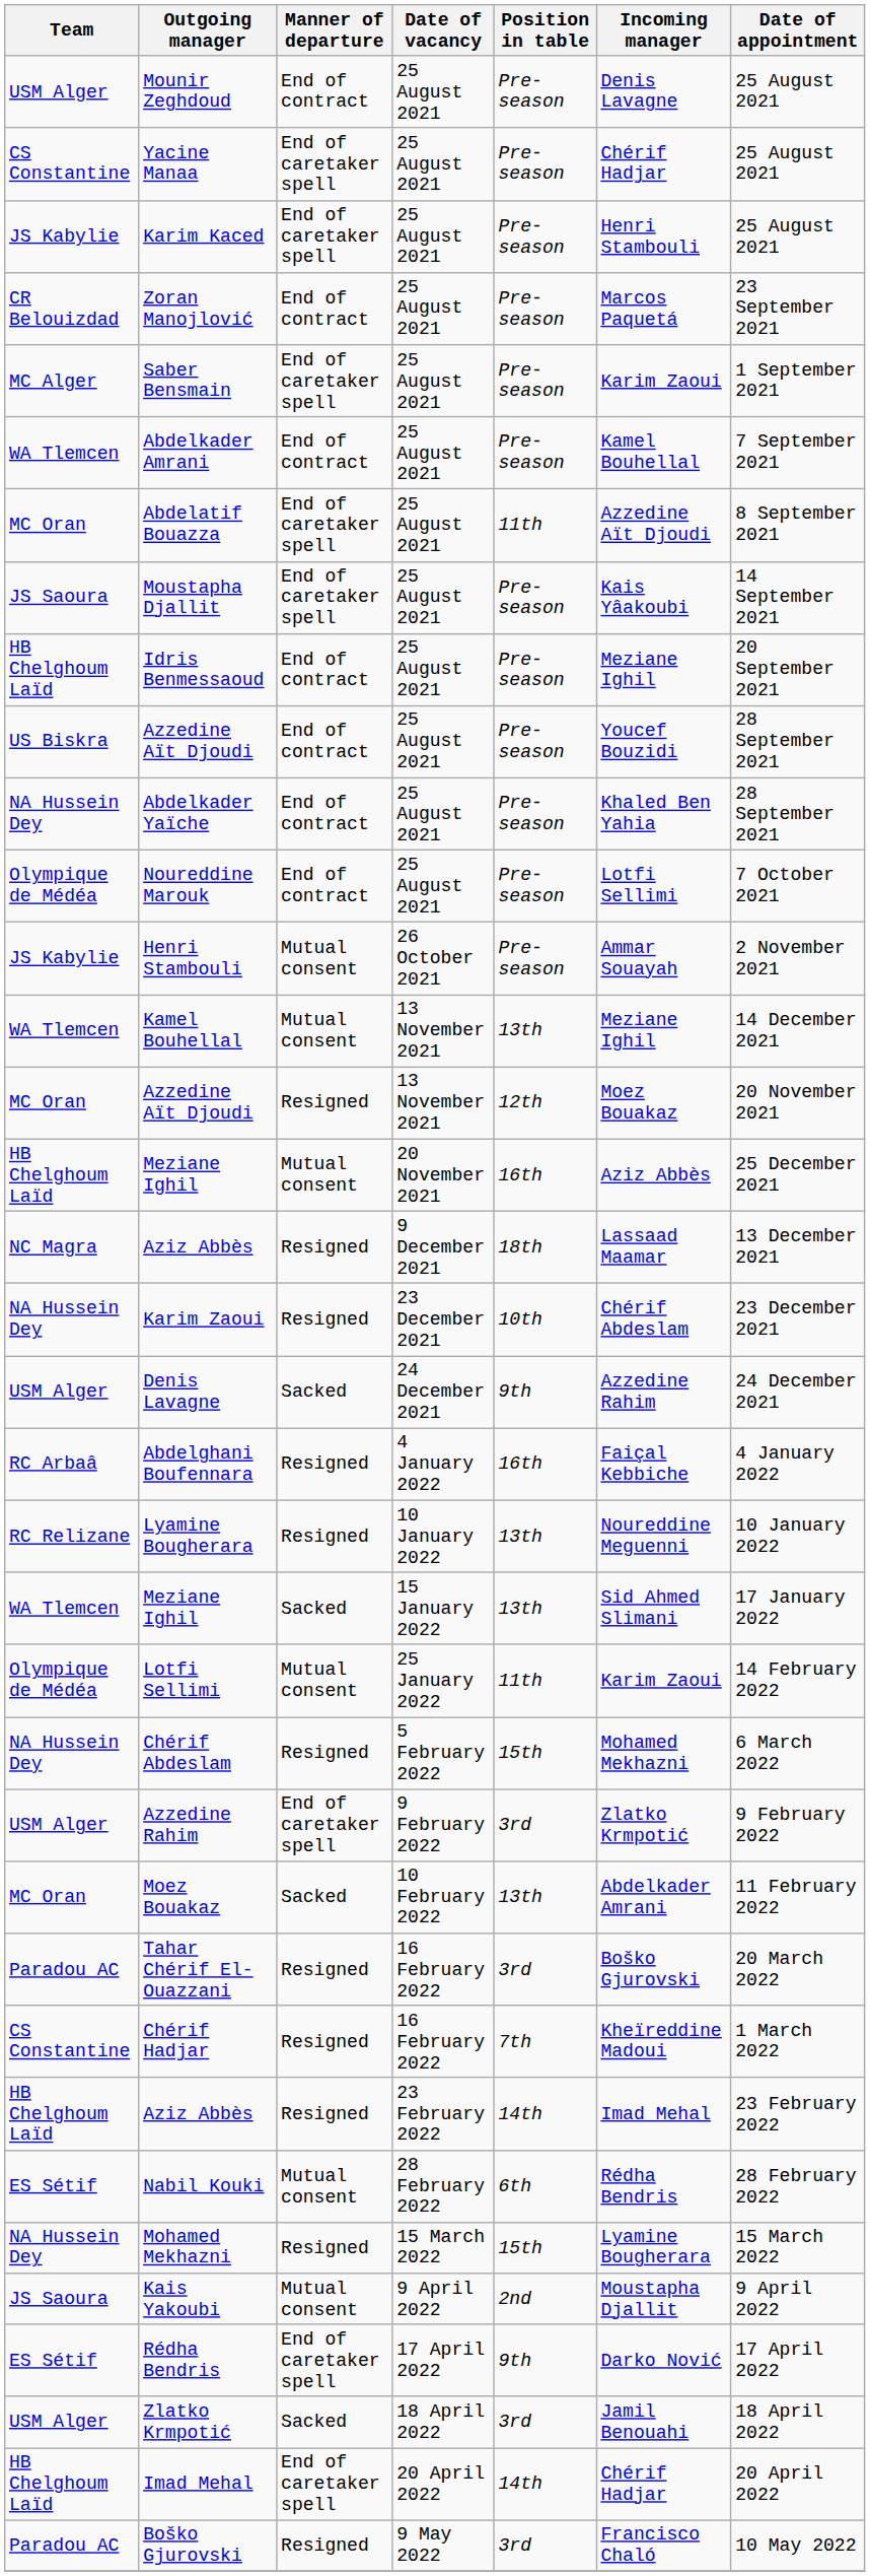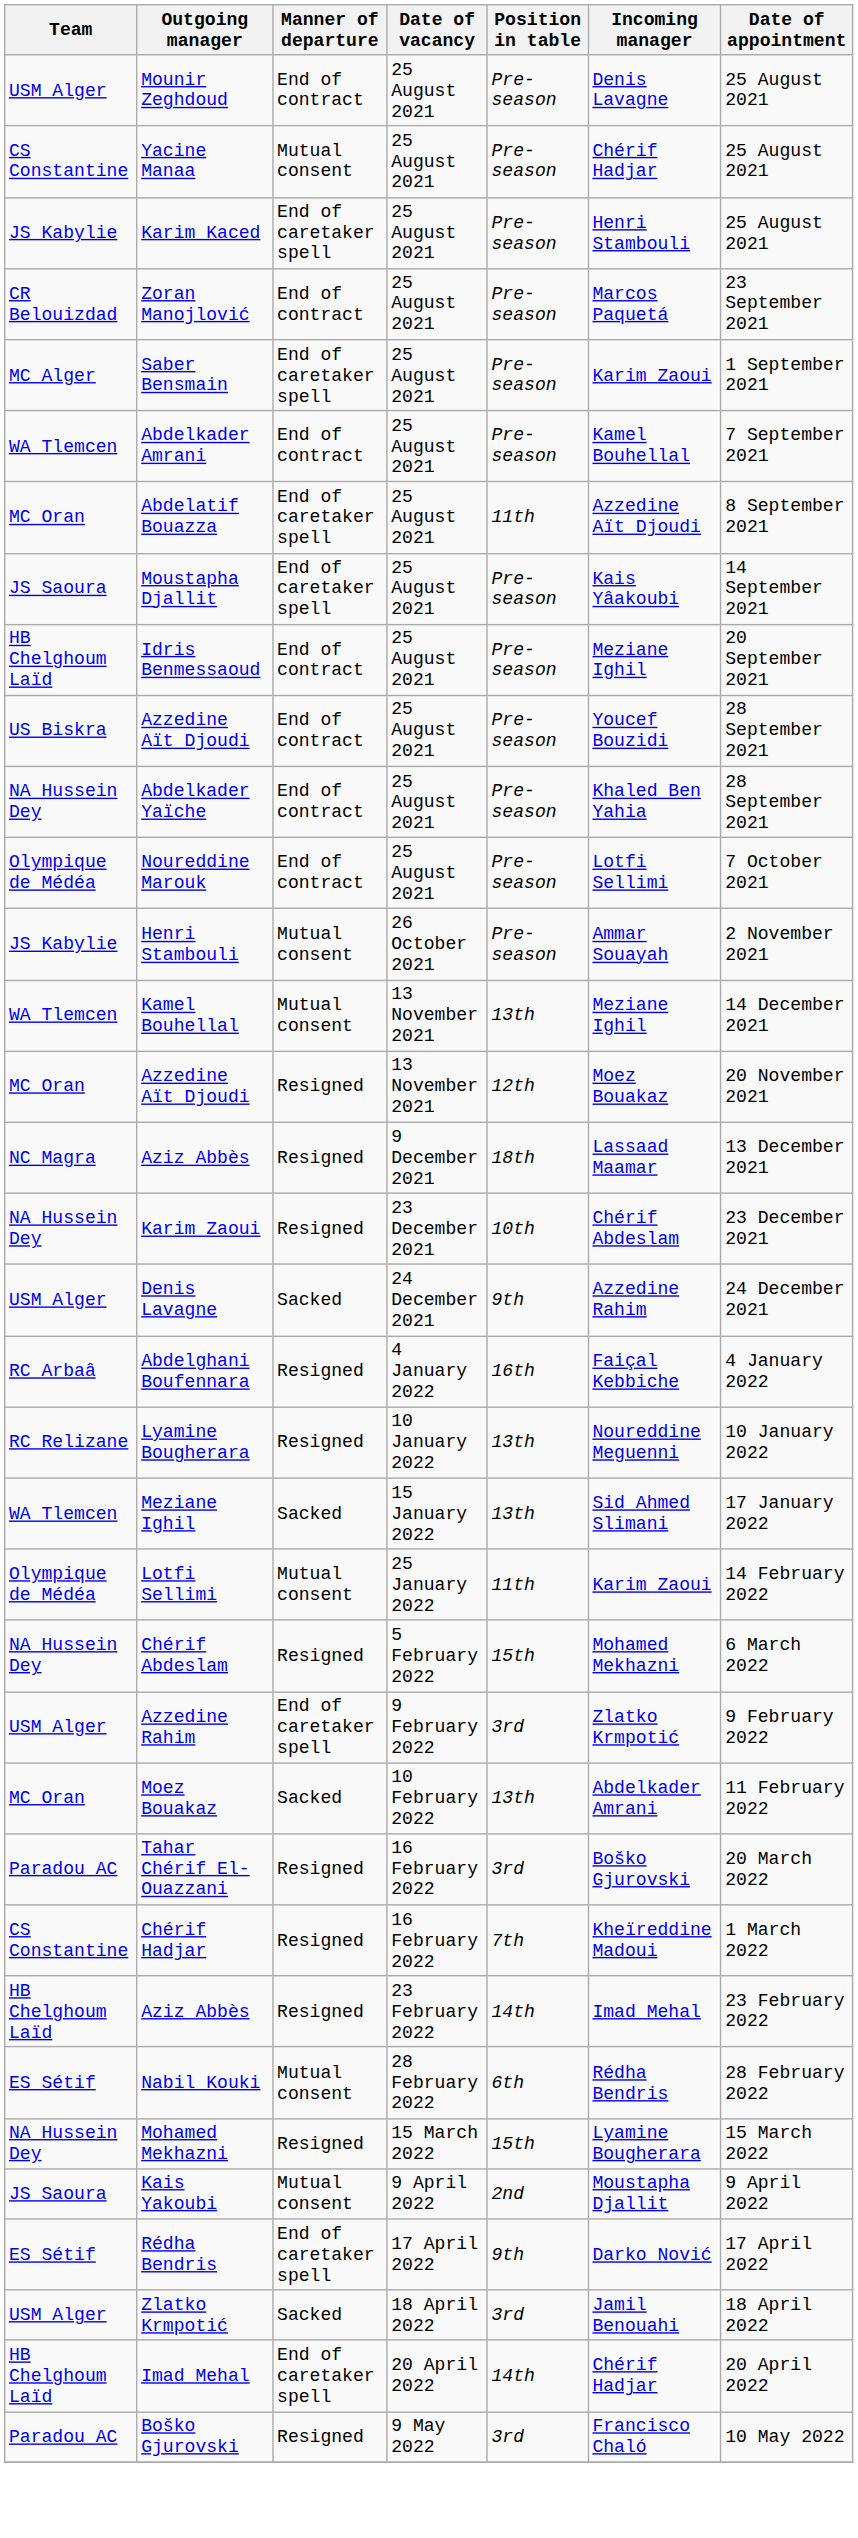Yacine Manaa | Manner of departure: End of caretaker spell -> Mutual consent
- row: HB Chelghoum Laïd | Meziane Ighil | Mutual consent | 20 November 2021 | 16th | Aziz Abbès | 25 December 2021
